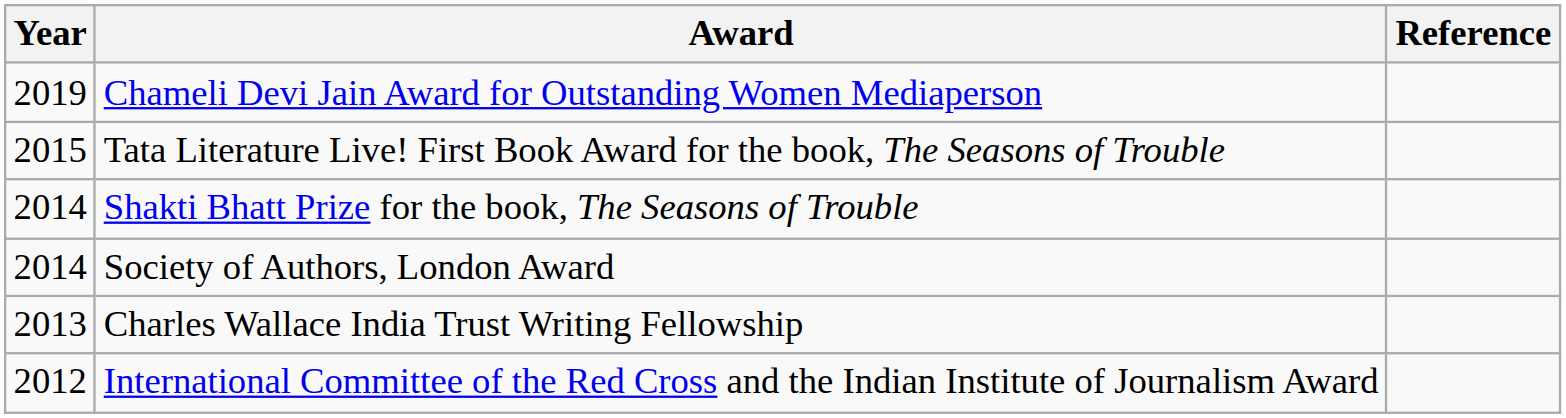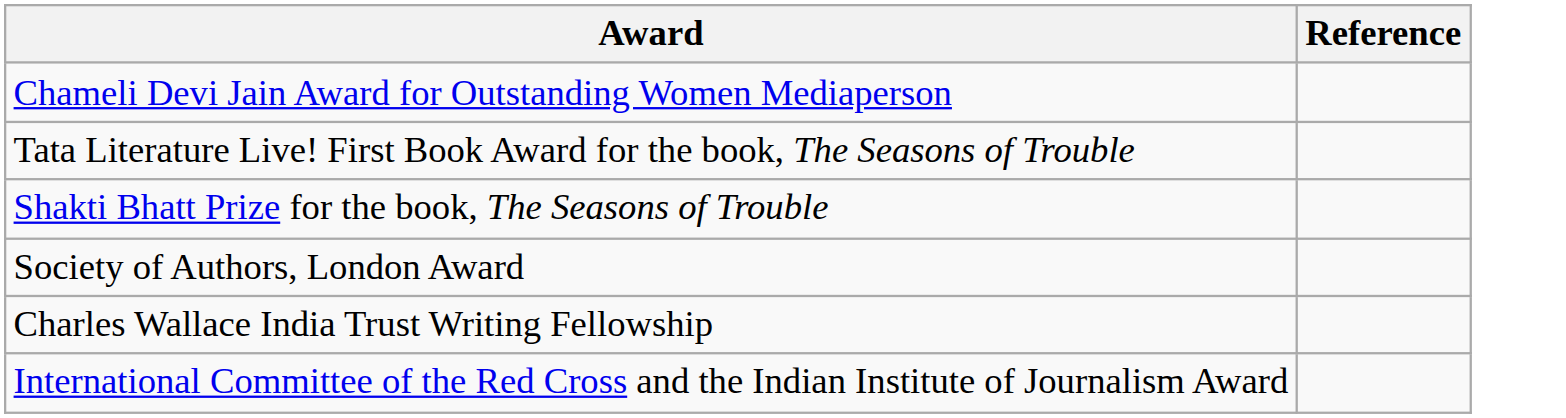- column: Year | 2019 | 2015 | 2014 | 2014 | 2013 | 2012
